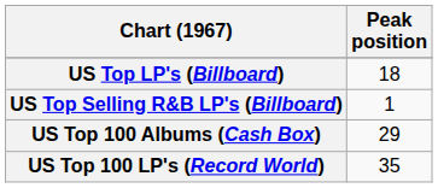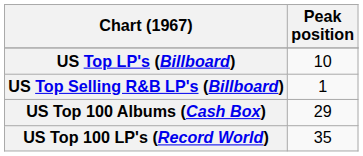US Top LP's (Billboard) | Peak position: 18 -> 10
